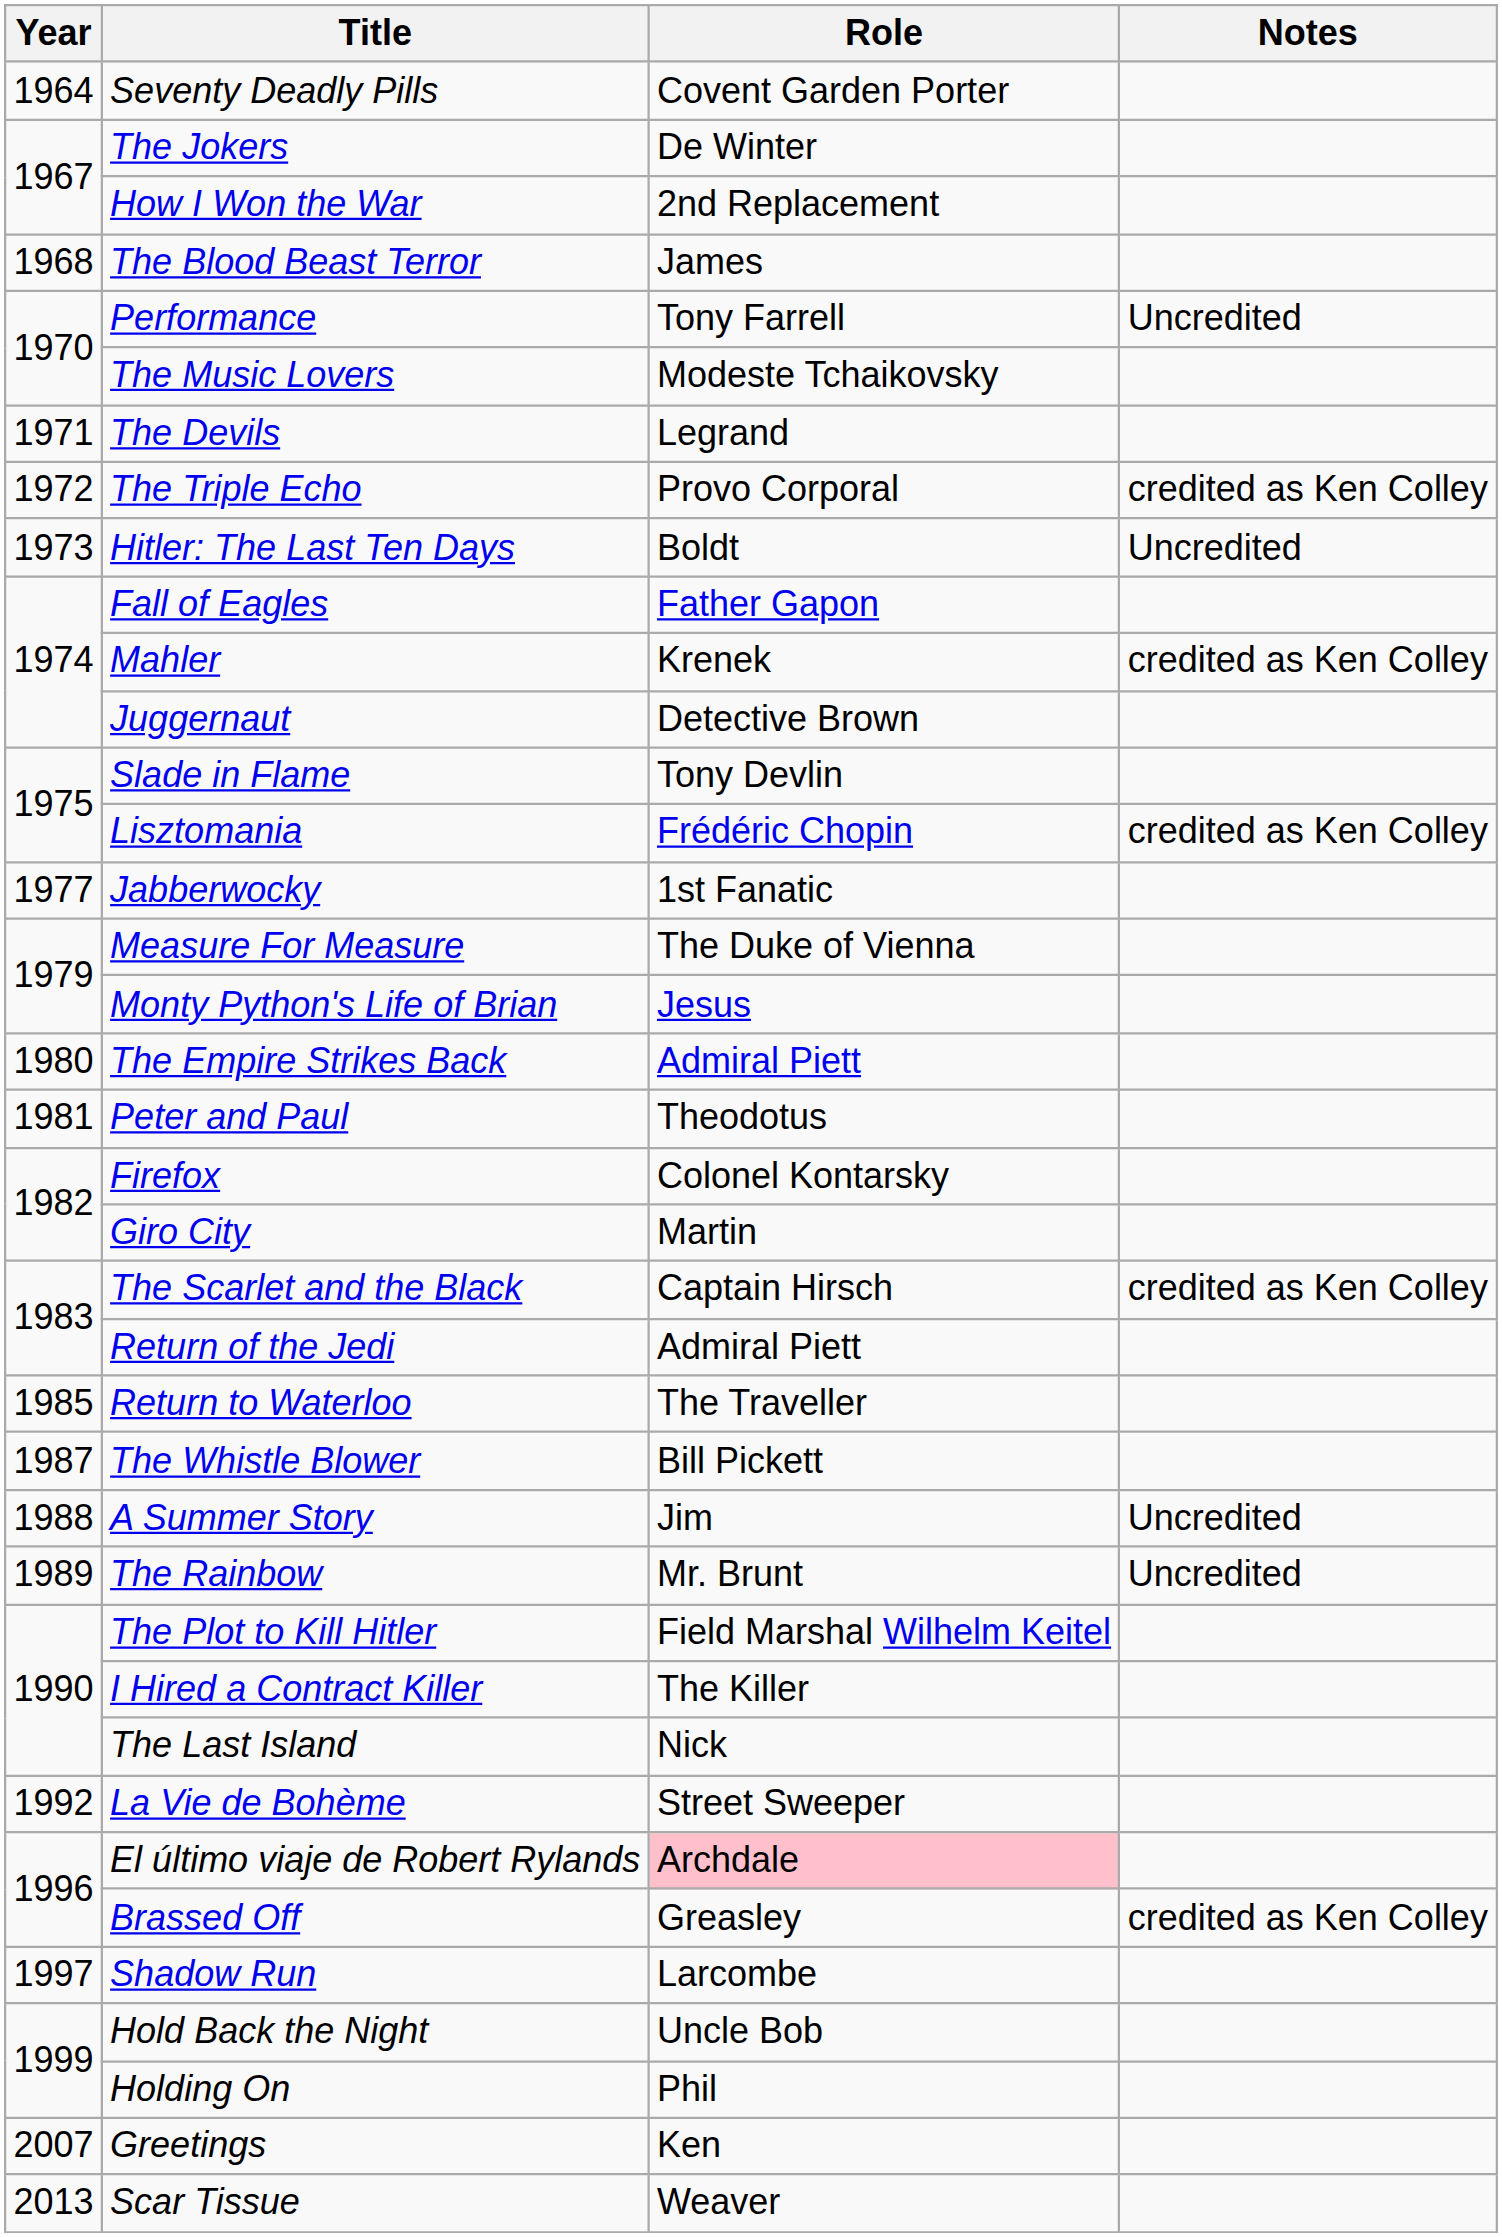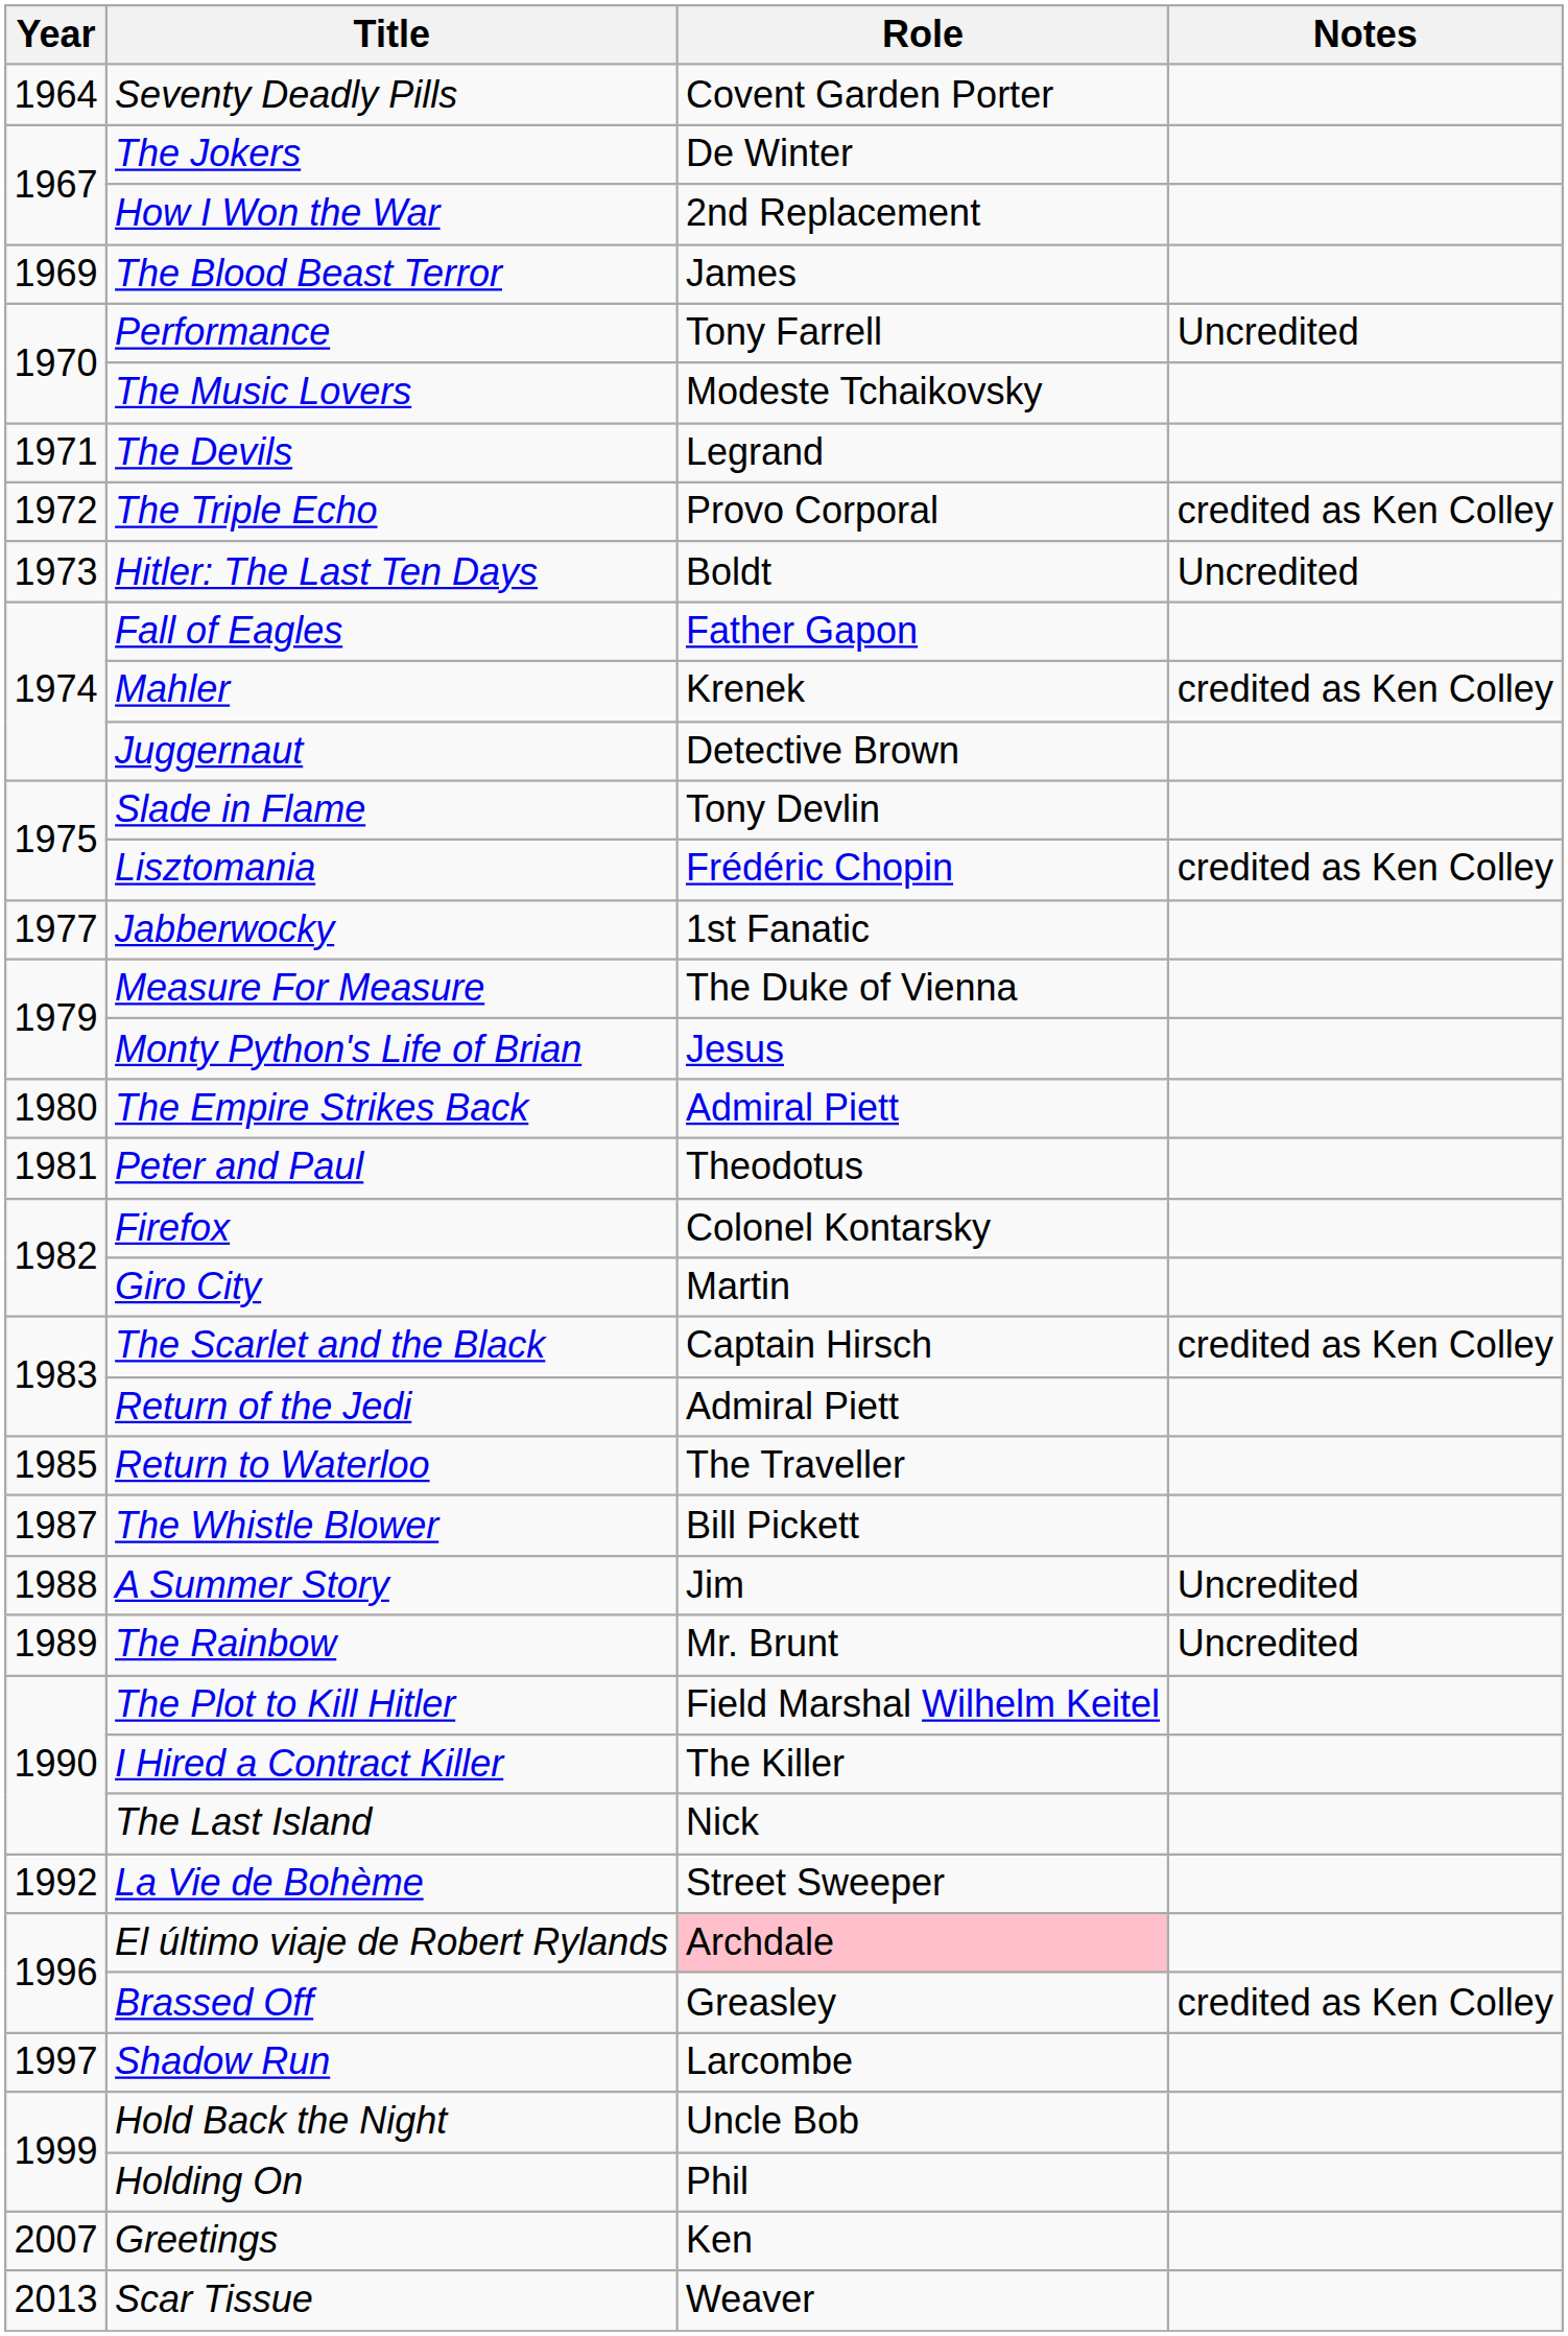The Blood Beast Terror | Year: 1968 -> 1969
